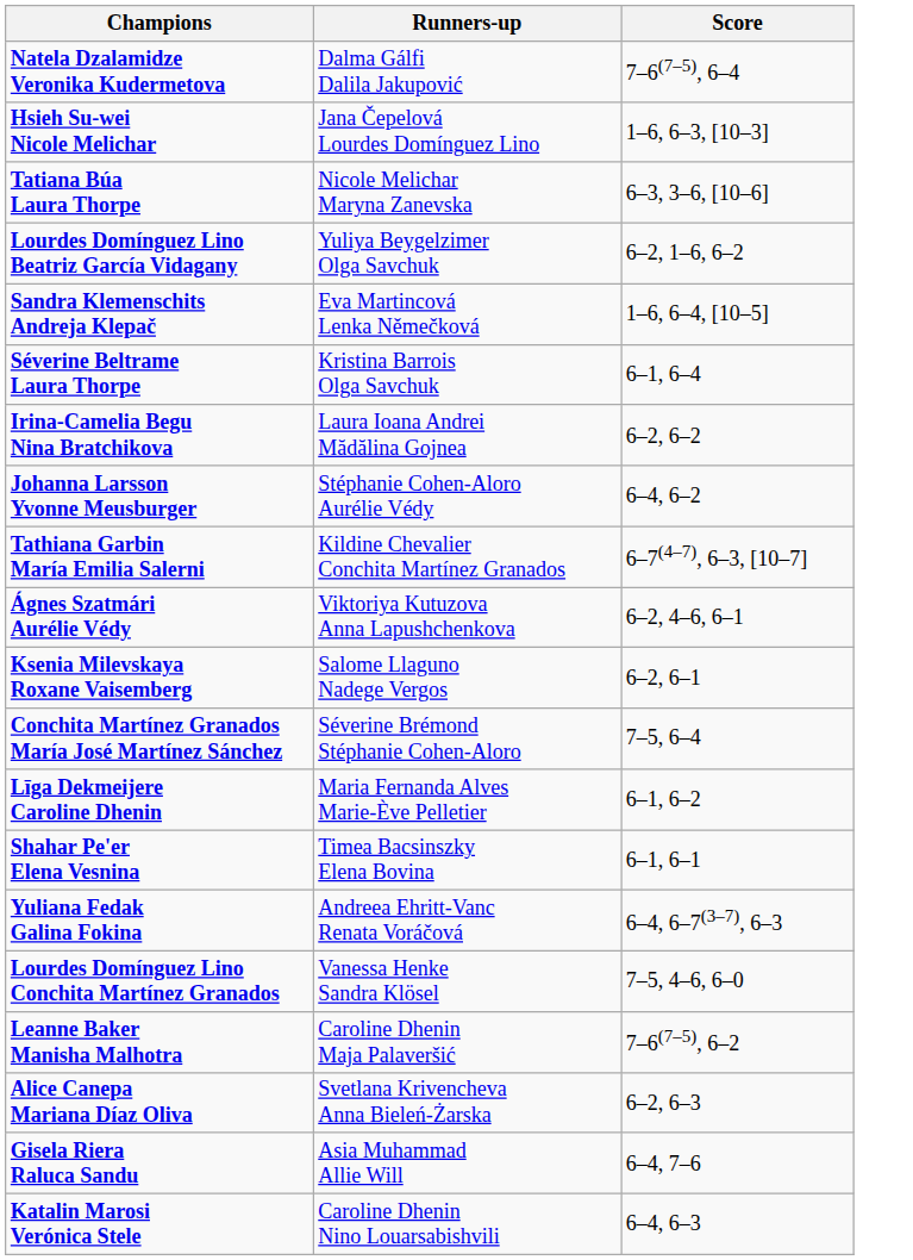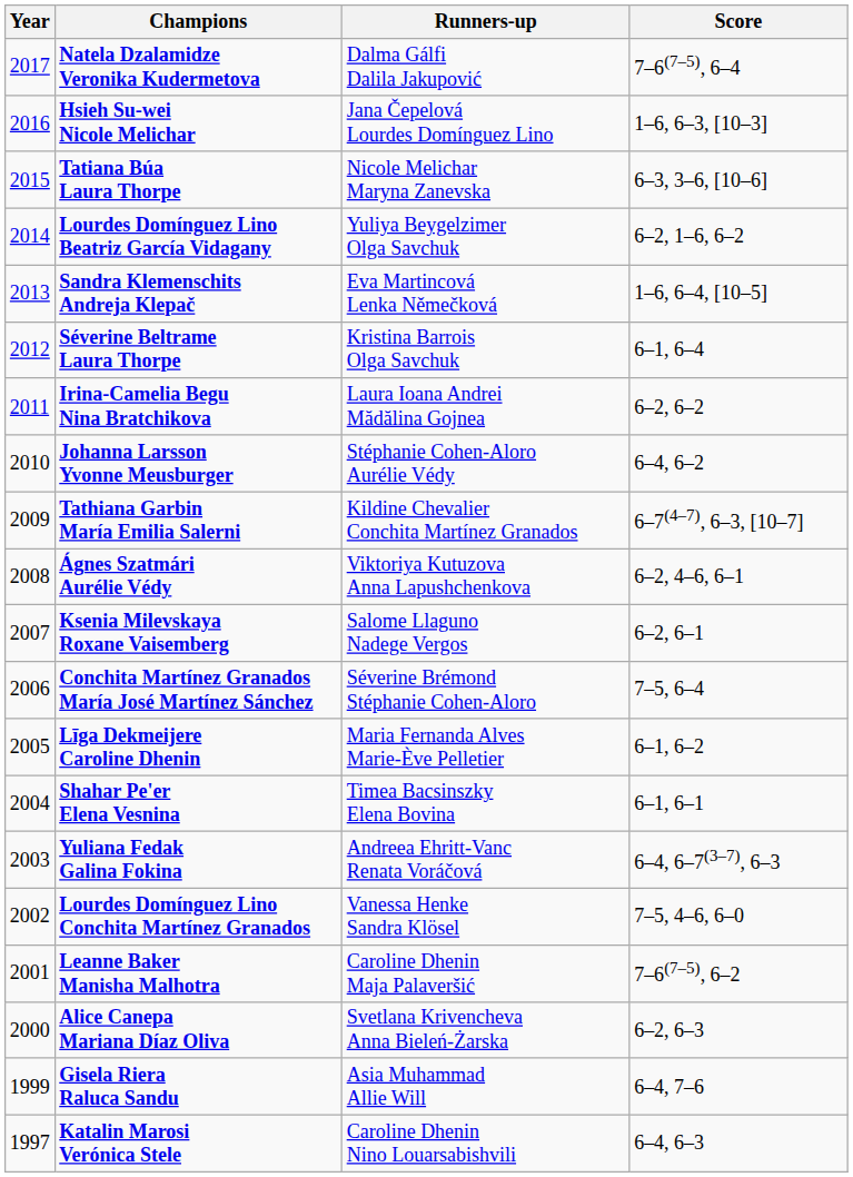+ column: Year | 2017 | 2016 | 2015 | 2014 | 2013 | 2012 | 2011 | 2010 | 2009 | 2008 | 2007 | 2006 | 2005 | 2004 | 2003 | 2002 | 2001 | 2000 | 1999 | 1997
